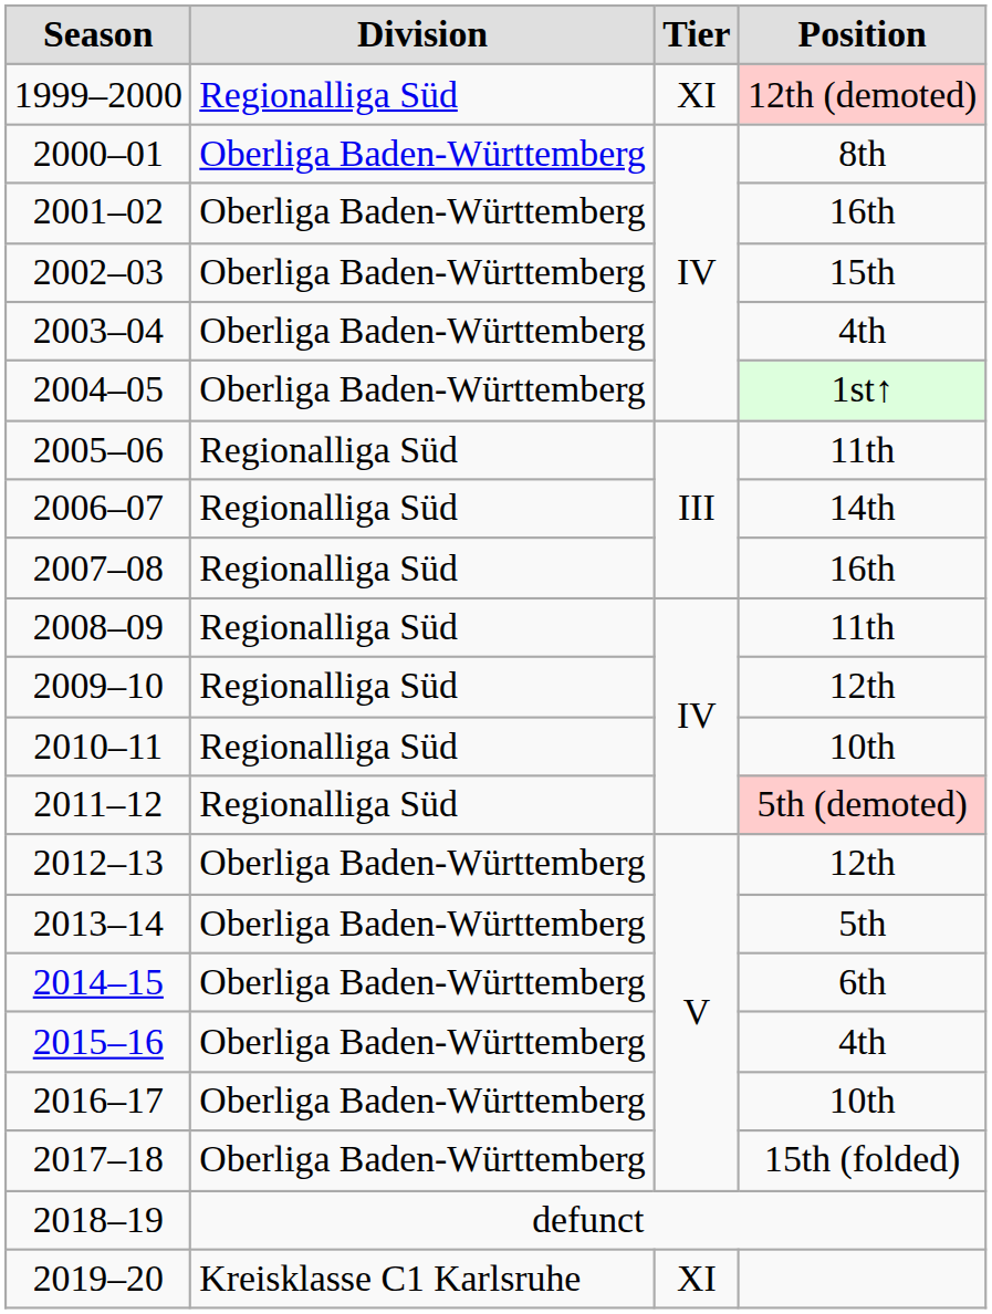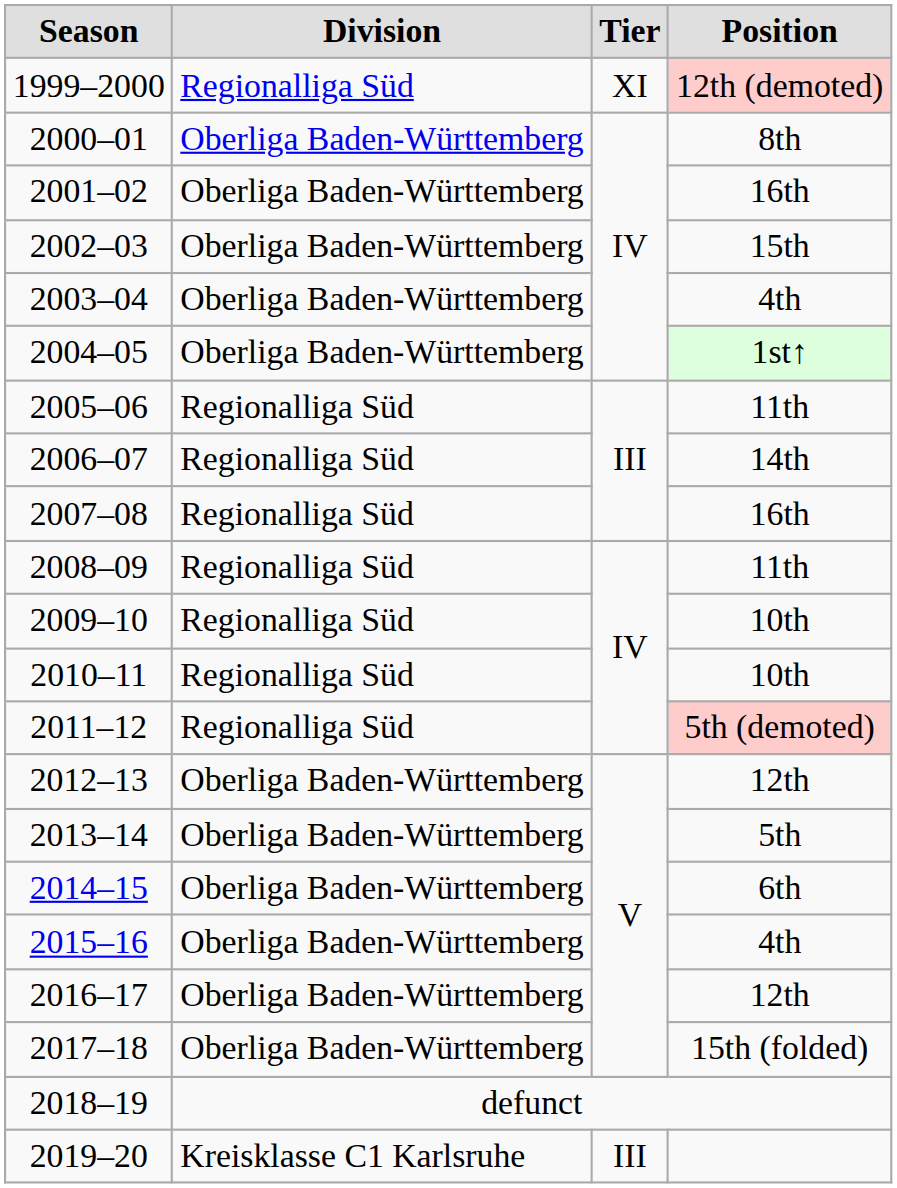2009–10 | Position: 12th -> 10th
2016–17 | Position: 10th -> 12th
2019–20 | Tier: XI -> III
